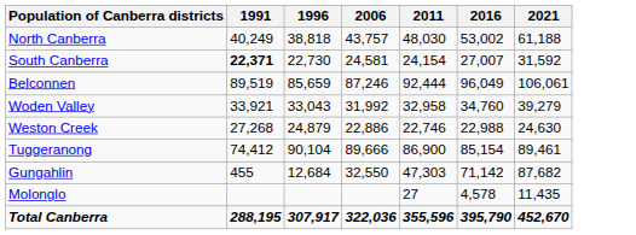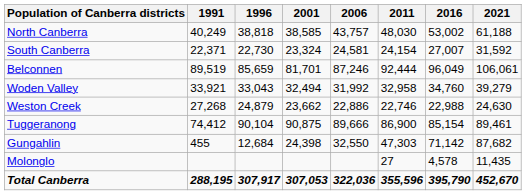+ column: 2001 | 38,585 | 23,324 | 81,701 | 32,494 | 23,662 | 90,875 | 24,398 | 307,053
South Canberra | 1991: bold -> normal
